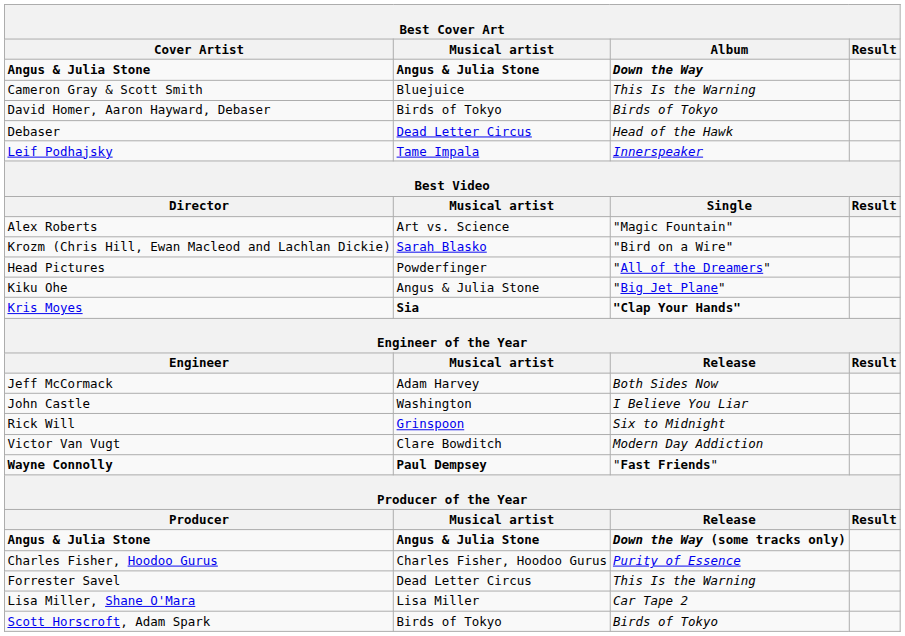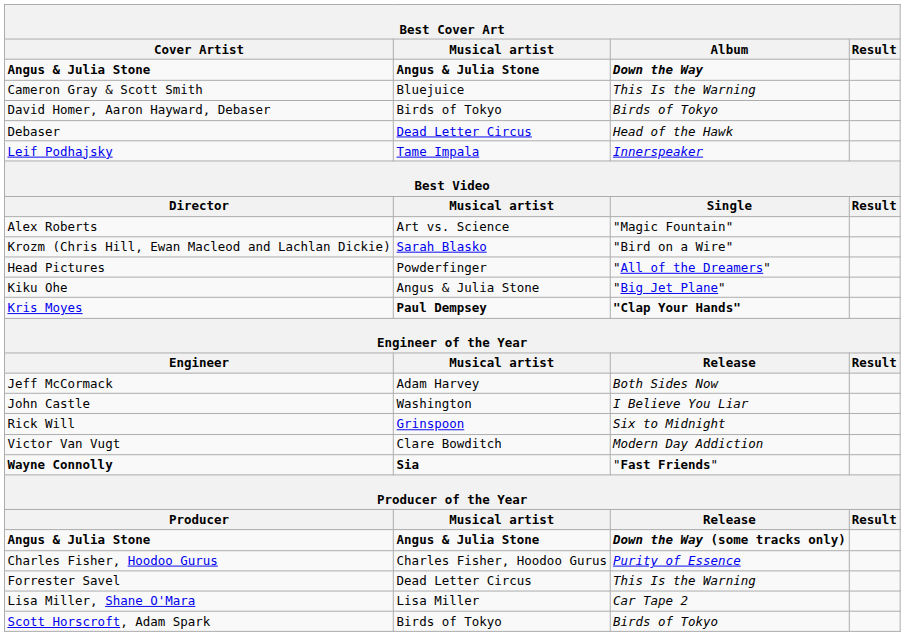Kris Moyes | Musical artist: Sia -> Paul Dempsey
Wayne Connolly | Musical artist: Paul Dempsey -> Sia
